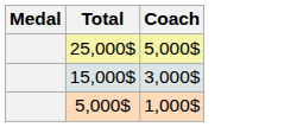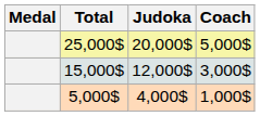+ column: Judoka | 20,000$ | 12,000$ | 4,000$
